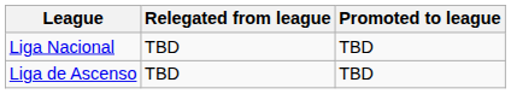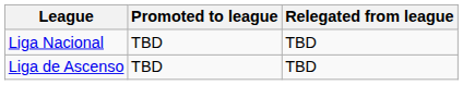columns swapped: Promoted to league <-> Relegated from league
